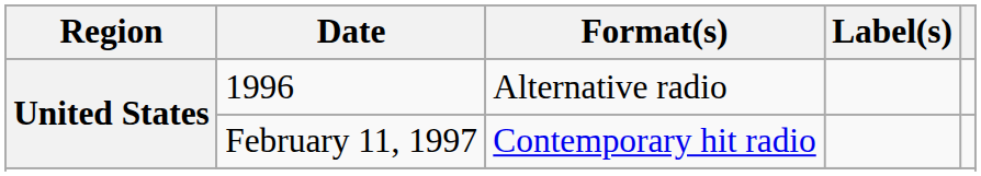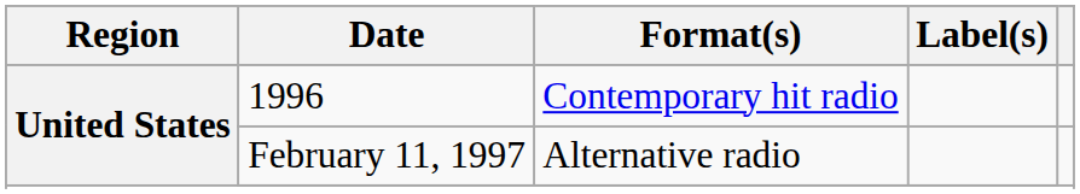1996 | Format(s): Alternative radio -> Contemporary hit radio
February 11, 1997 | Format(s): Contemporary hit radio -> Alternative radio
